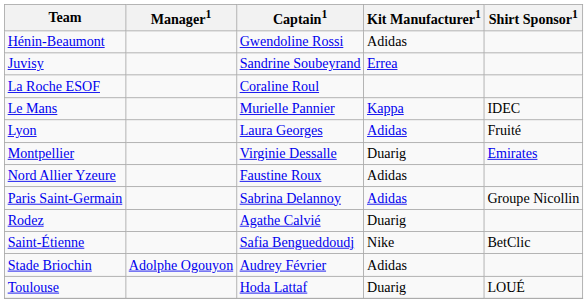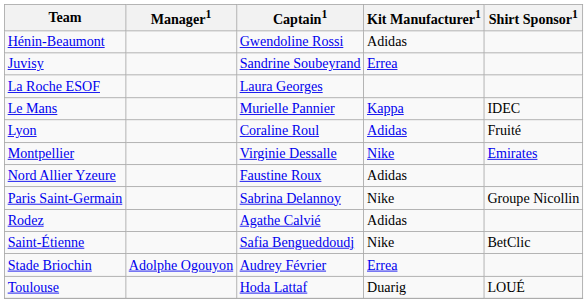La Roche ESOF | Captain1: Coraline Roul -> Laura Georges
Lyon | Captain1: Laura Georges -> Coraline Roul
Montpellier | Kit Manufacturer1: Duarig -> Nike
Paris Saint-Germain | Kit Manufacturer1: Adidas -> Nike
Rodez | Kit Manufacturer1: Duarig -> Adidas
Stade Briochin | Kit Manufacturer1: Adidas -> Errea
